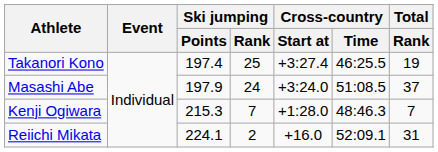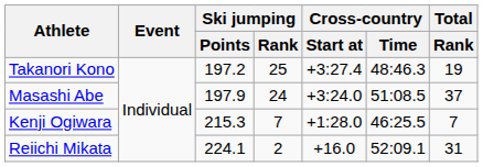Takanori Kono | Ski jumping / Points: 197.4 -> 197.2
Takanori Kono | Cross-country / Time: 46:25.5 -> 48:46.3
Kenji Ogiwara | Cross-country / Time: 48:46.3 -> 46:25.5
